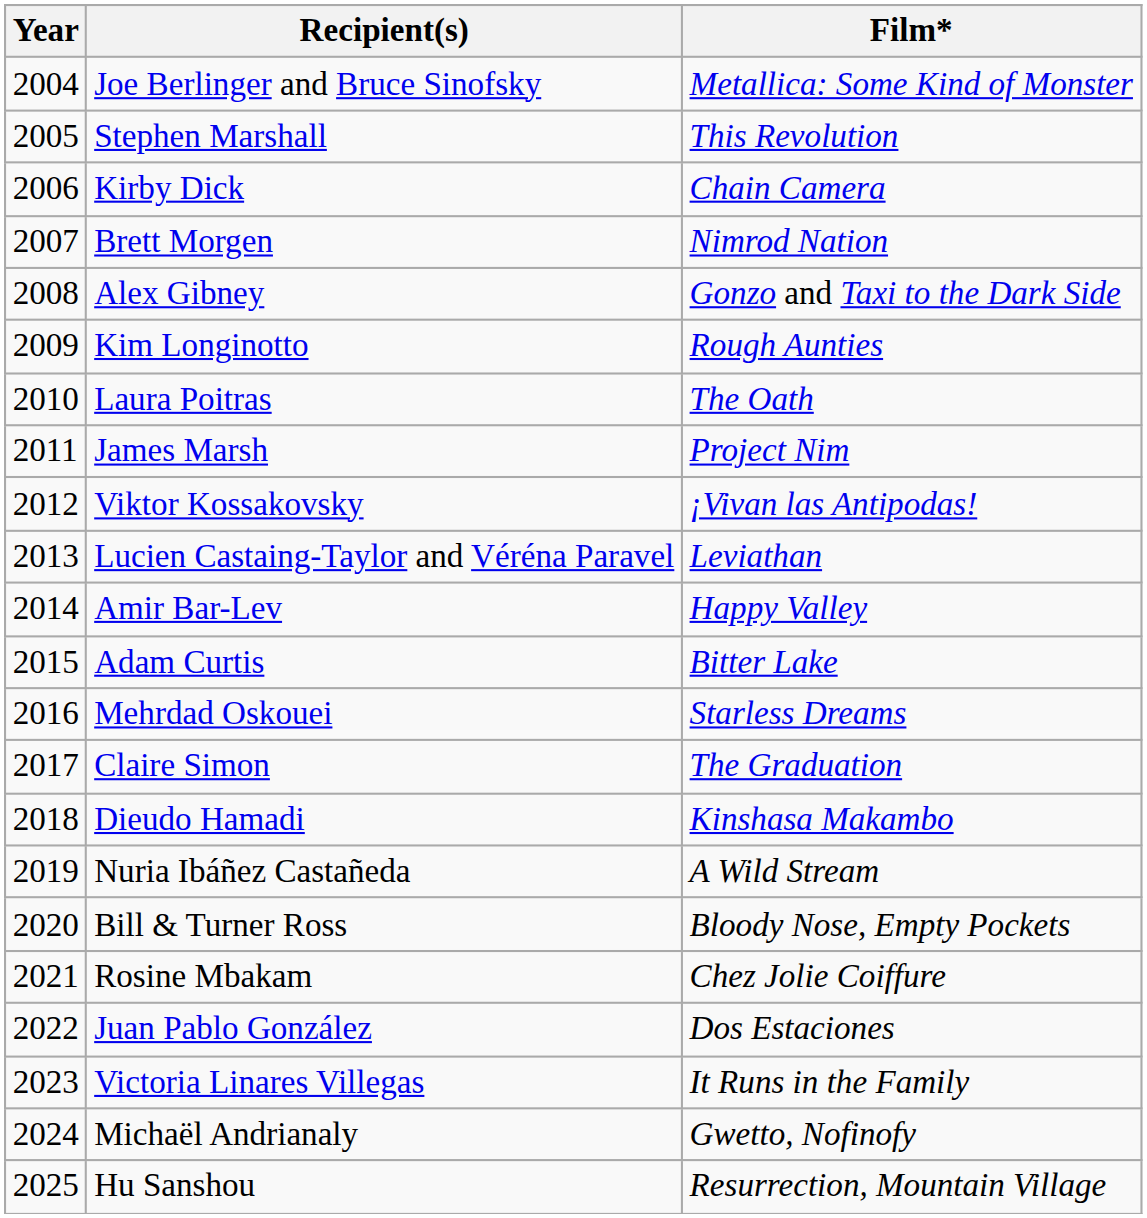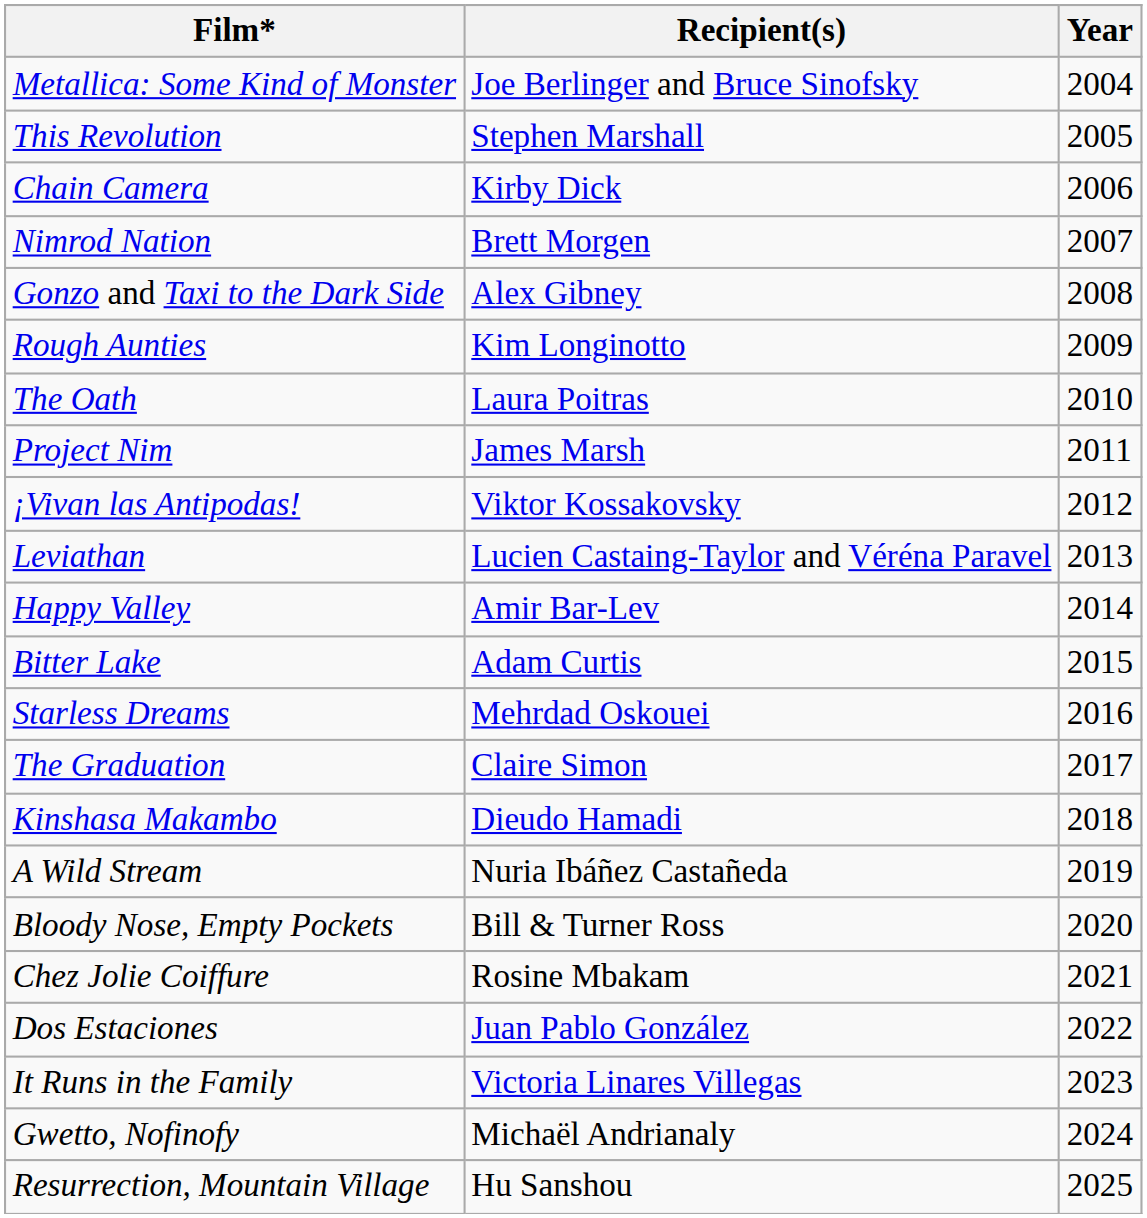columns swapped: Year <-> Film*
